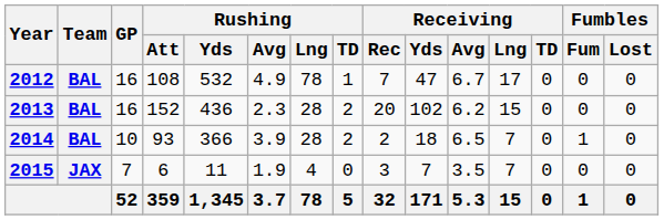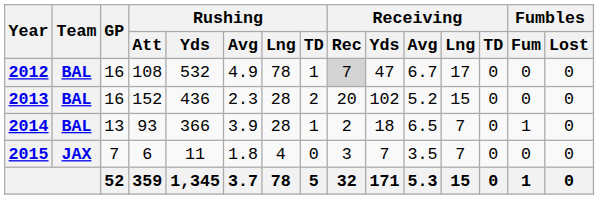2012 | Receiving / Rec: no background -> lightgrey background
2013 | Receiving / Avg: 6.2 -> 5.2
2014 | GP: 10 -> 13
2014 | Rushing / TD: 2 -> 1
2015 | Rushing / Avg: 1.9 -> 1.8
